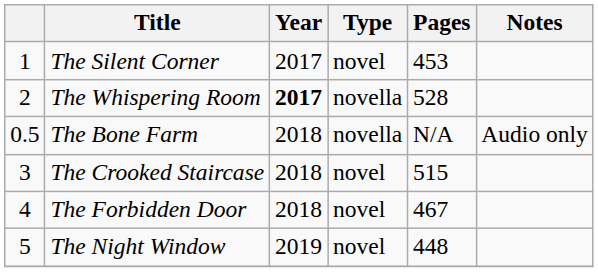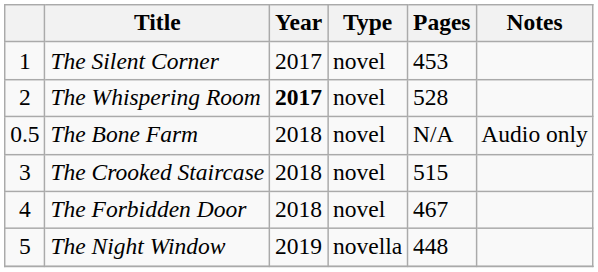The Whispering Room | Type: novella -> novel
The Bone Farm | Type: novella -> novel
The Night Window | Type: novel -> novella
